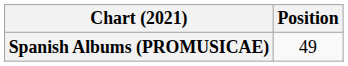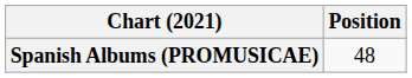Spanish Albums (PROMUSICAE) | Position: 49 -> 48
